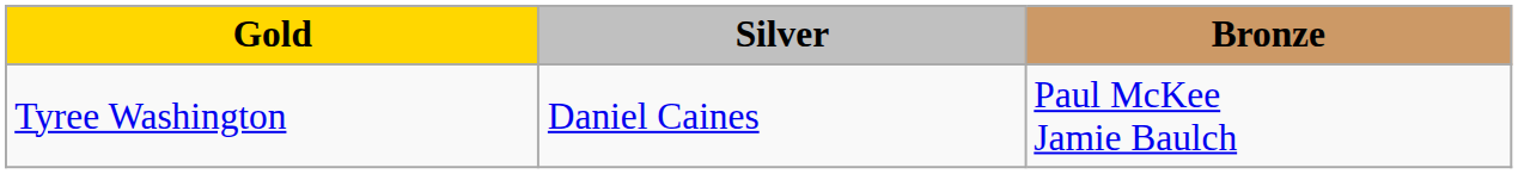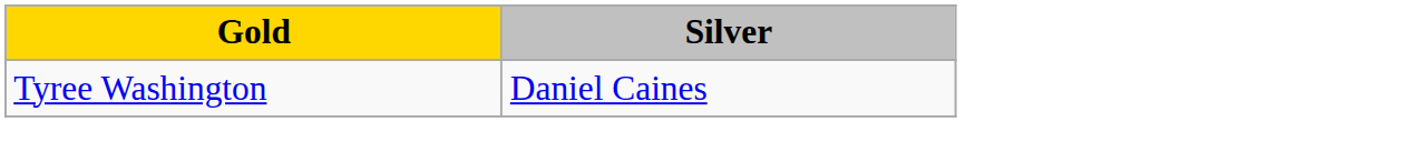- column: Bronze | Paul McKee Jamie Baulch
